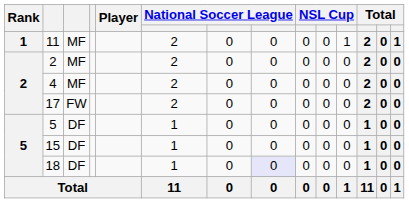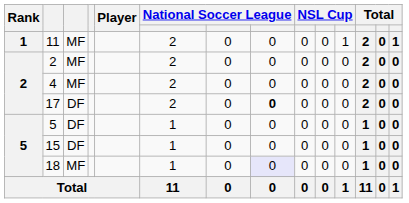17 | column 3: FW -> DF
17 | column 8: normal -> bold
18 | column 3: DF -> MF
